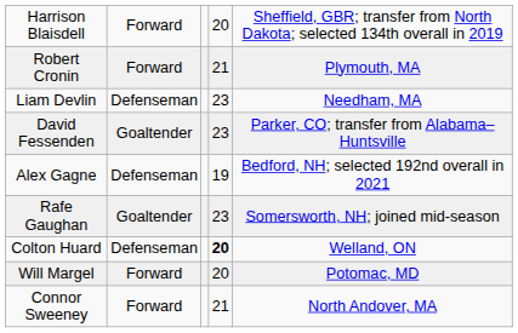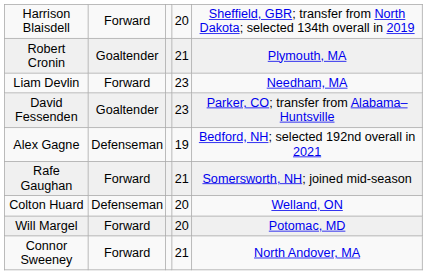Robert Cronin | column 2: Forward -> Goaltender
Liam Devlin | column 2: Defenseman -> Forward
Rafe Gaughan | column 2: Goaltender -> Forward
Rafe Gaughan | column 4: 23 -> 21
Colton Huard | column 4: bold -> normal
